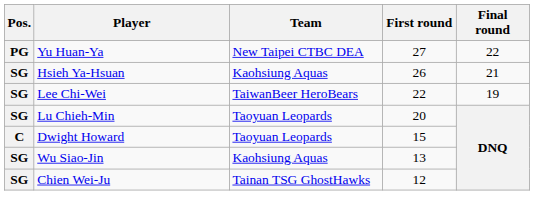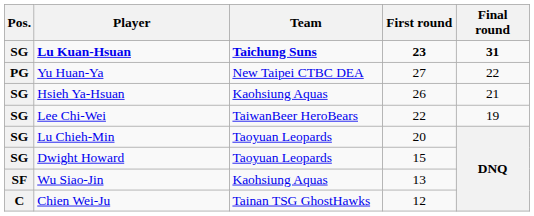+ row: SG | Lu Kuan-Hsuan | Taichung Suns | 23 | 31
Dwight Howard | Pos.: C -> SG
Wu Siao-Jin | Pos.: SG -> SF
Chien Wei-Ju | Pos.: SG -> C
